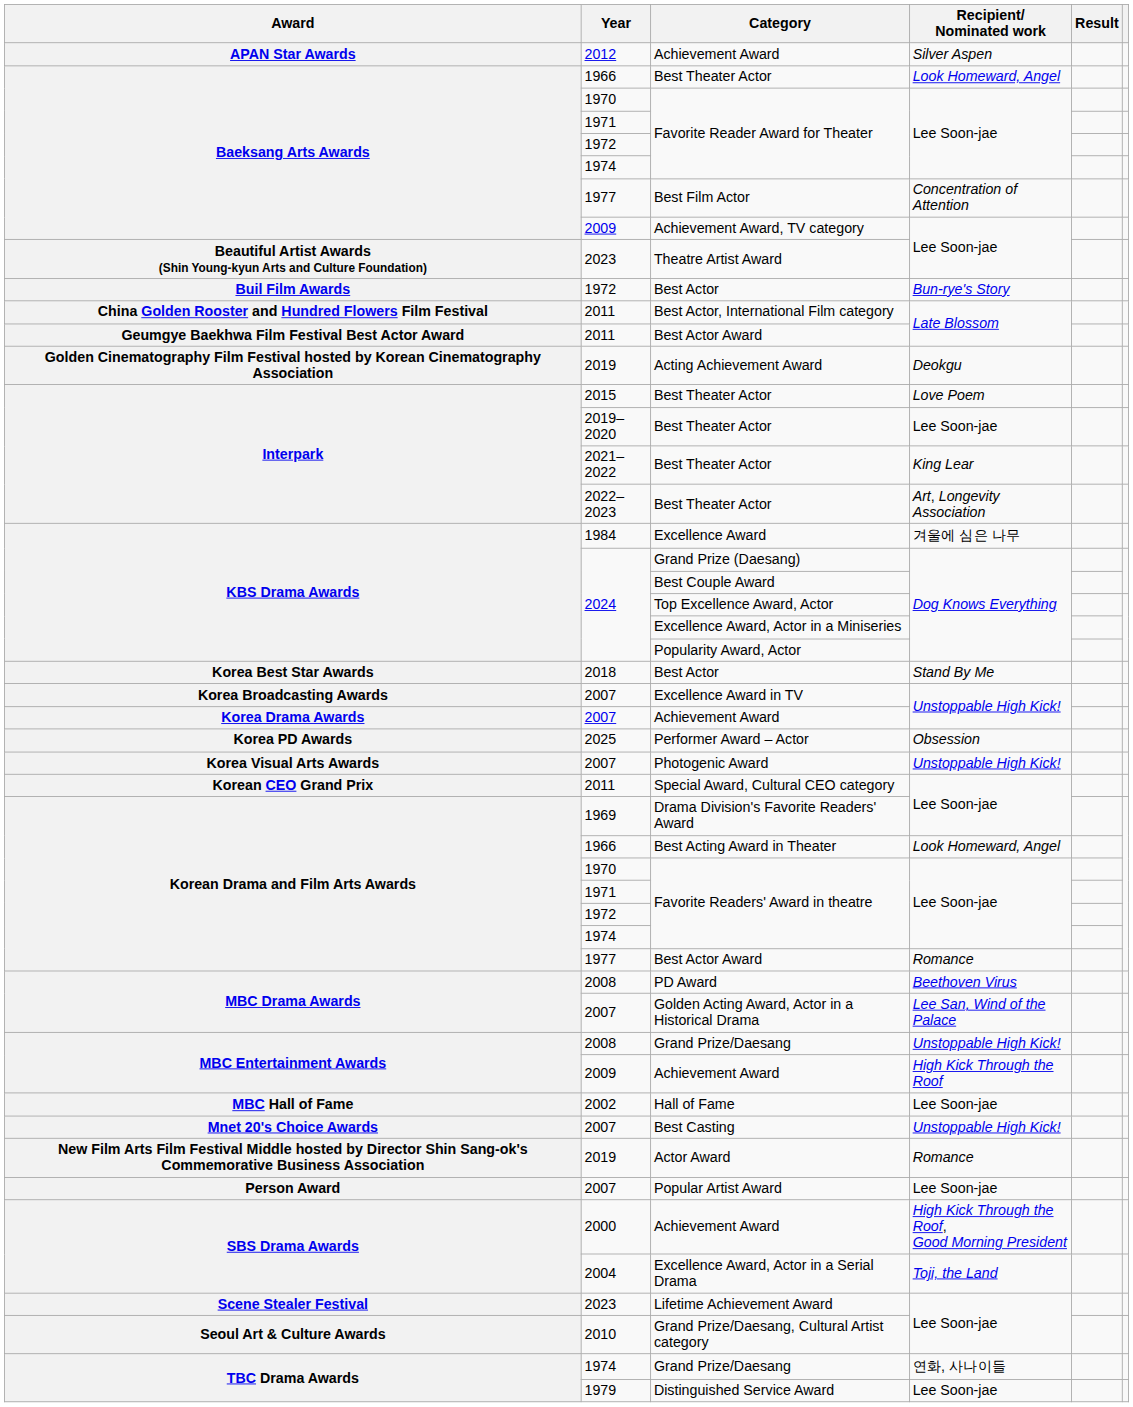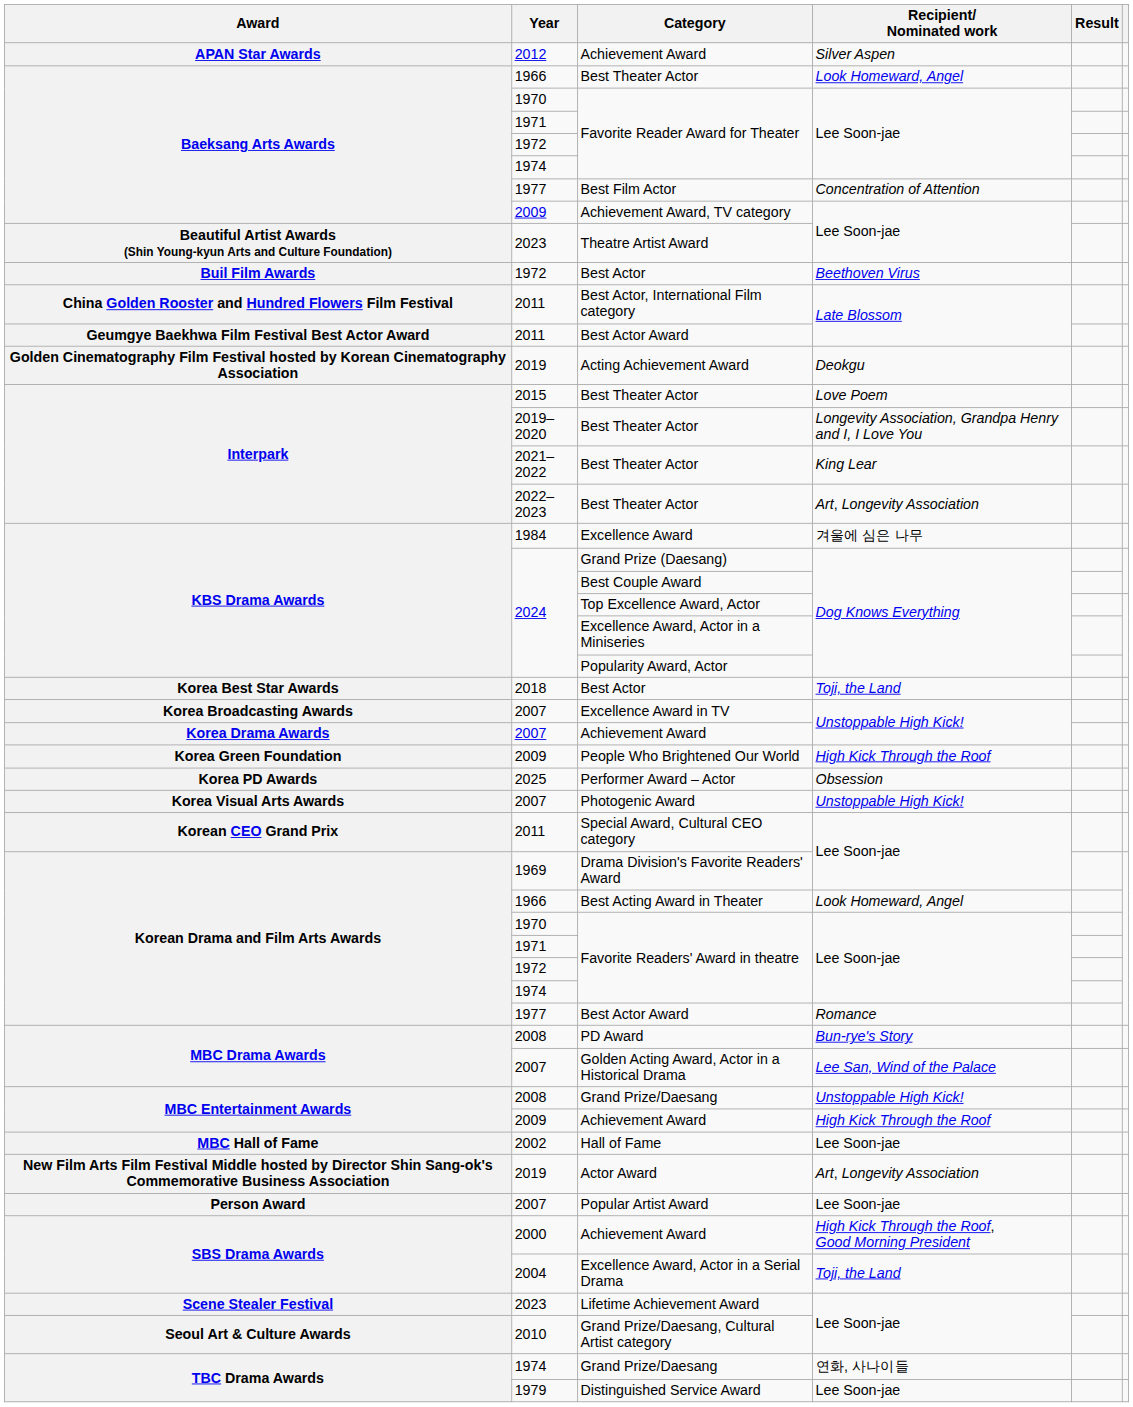1972 / Best Actor | Recipient/ Nominated work: Bun-rye's Story -> Beethoven Virus
2019–2020 / Best Theater Actor | Recipient/ Nominated work: Lee Soon-jae -> Longevity Association, Grandpa Henry and I, I Love You
2018 / Best Actor | Recipient/ Nominated work: Stand By Me -> Toji, the Land
+ row: Korea Green Foundation | 2009 | People Who Brightened Our World | High Kick Through the Roof
PD Award | Recipient/ Nominated work: Beethoven Virus -> Bun-rye's Story
- row: Mnet 20's Choice Awards | 2007 | Best Casting | Unstoppable High Kick!
Actor Award | Recipient/ Nominated work: Romance -> Art, Longevity Association
